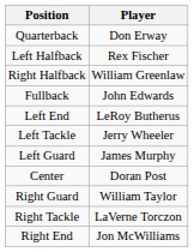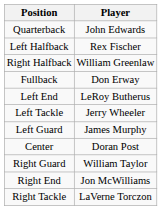Quarterback | Player: Don Erway -> John Edwards
Fullback | Player: John Edwards -> Don Erway
rows swapped: Right Tackle <-> Right End
